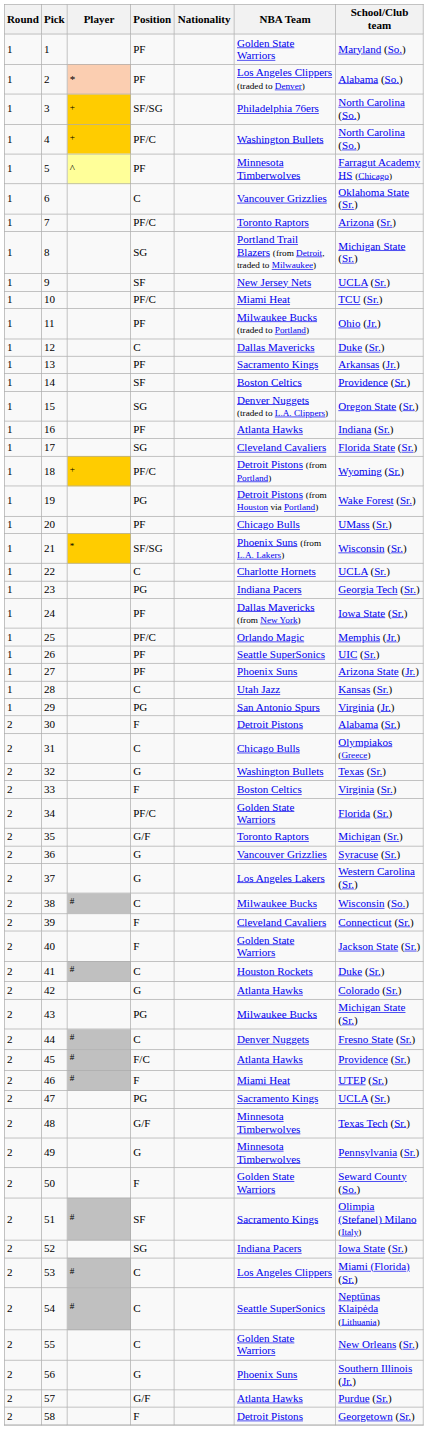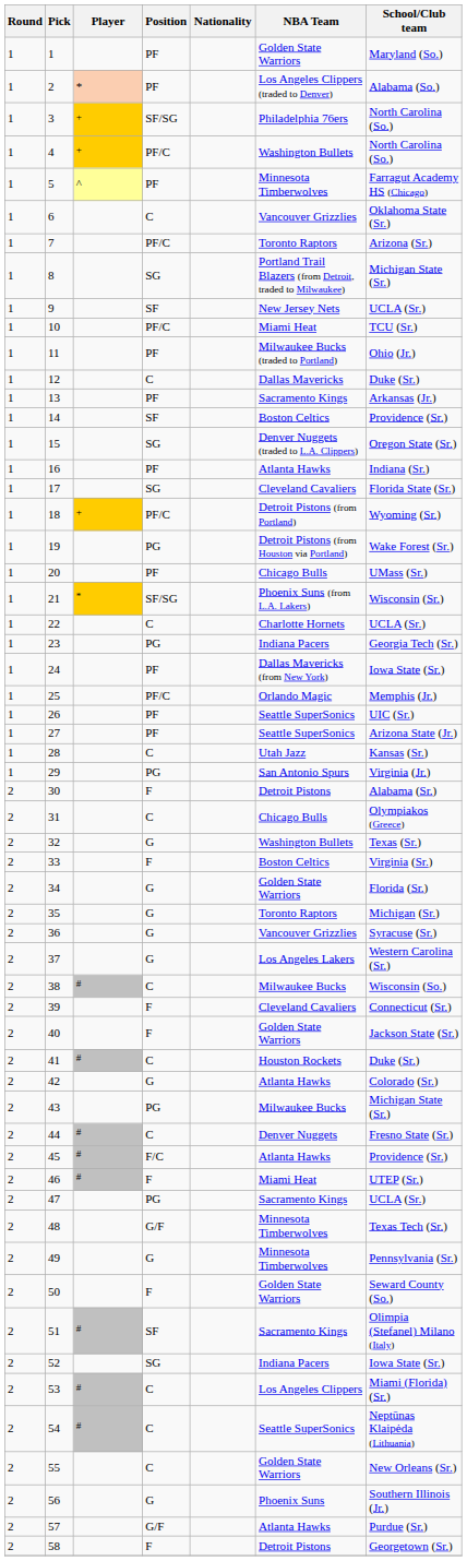27 | NBA Team: Phoenix Suns -> Seattle SuperSonics
34 | Position: PF/C -> G
35 | Position: G/F -> G
